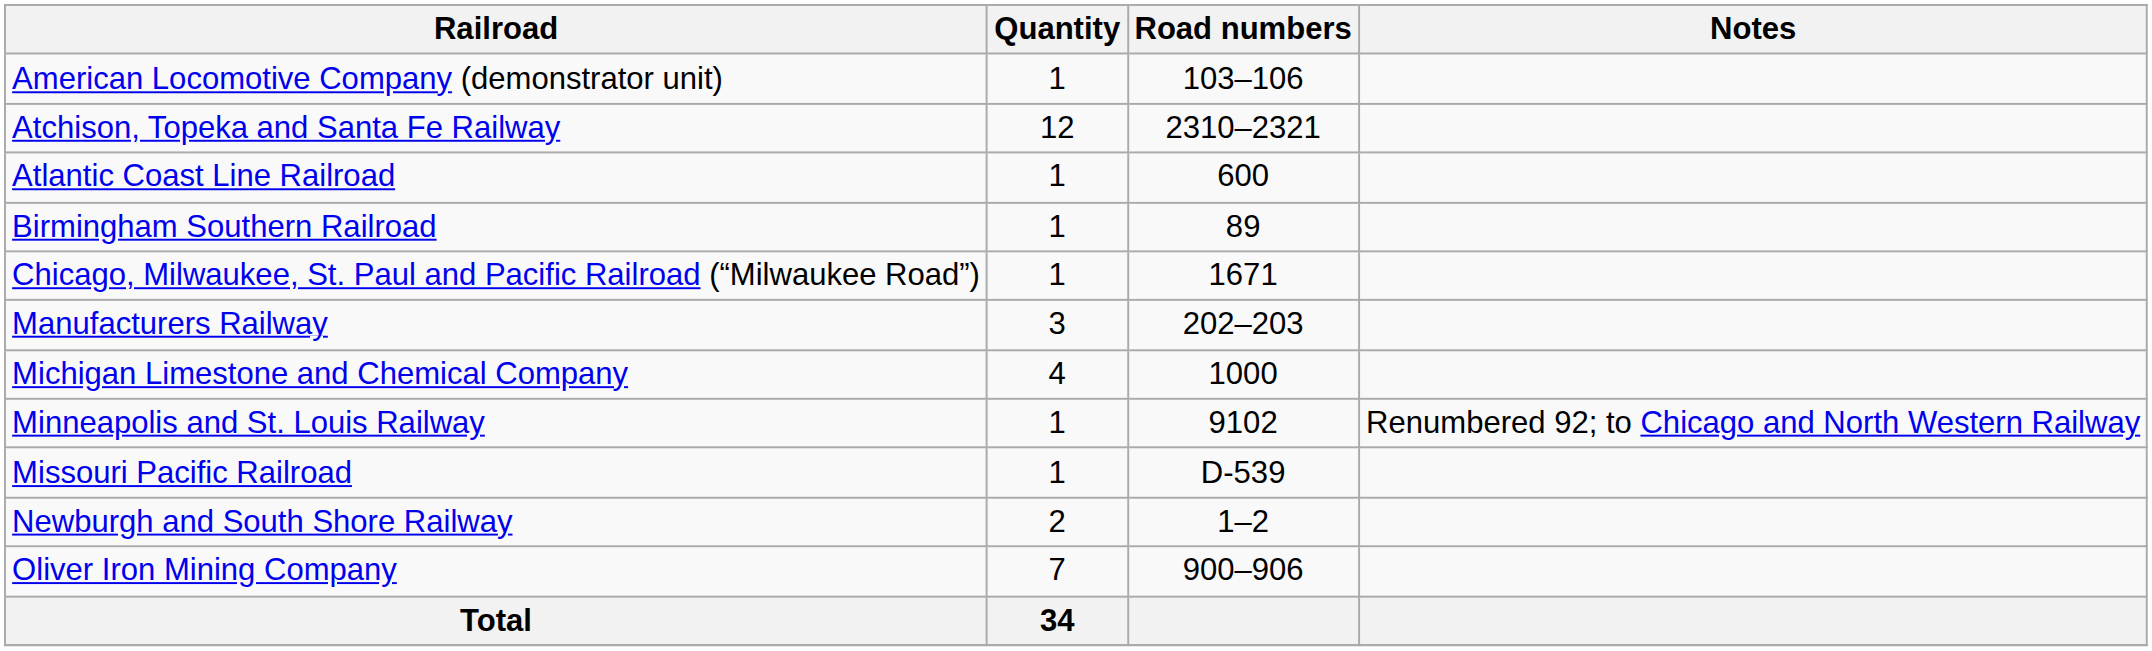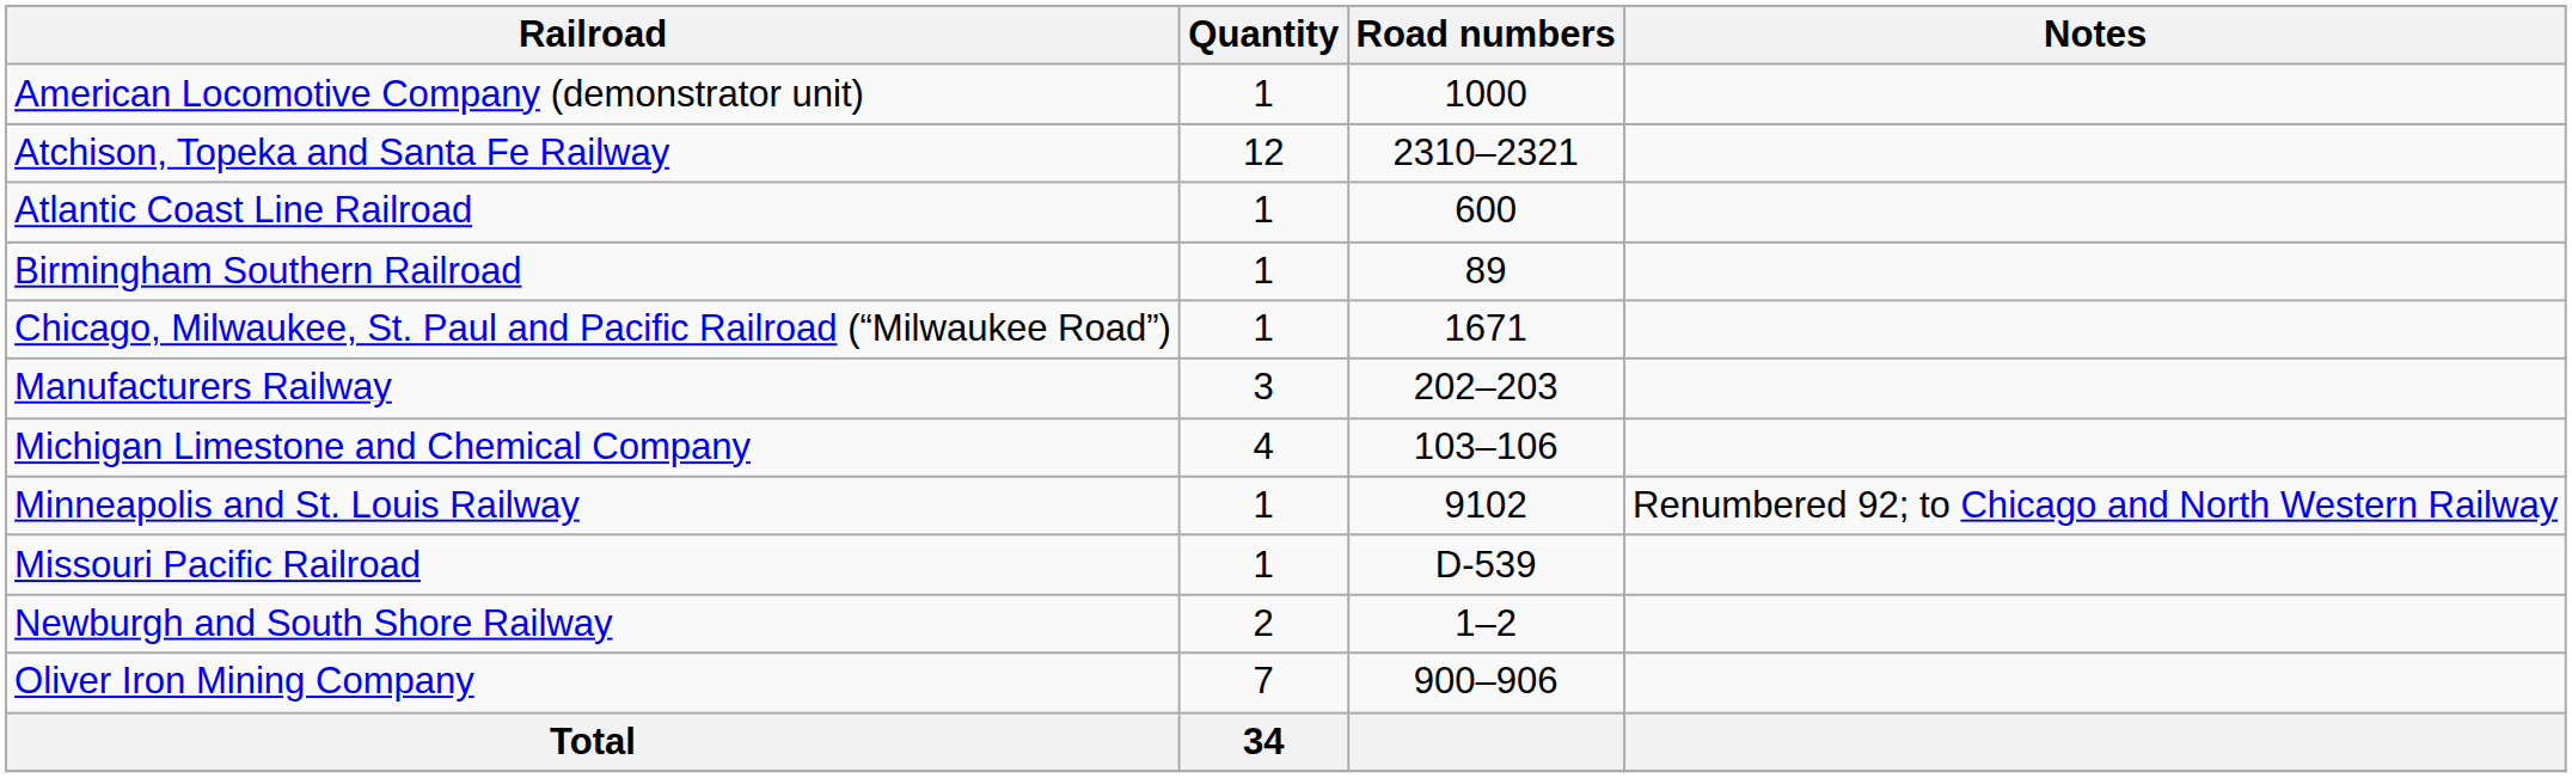American Locomotive Company (demonstrator unit) | Road numbers: 103–106 -> 1000
Michigan Limestone and Chemical Company | Road numbers: 1000 -> 103–106
